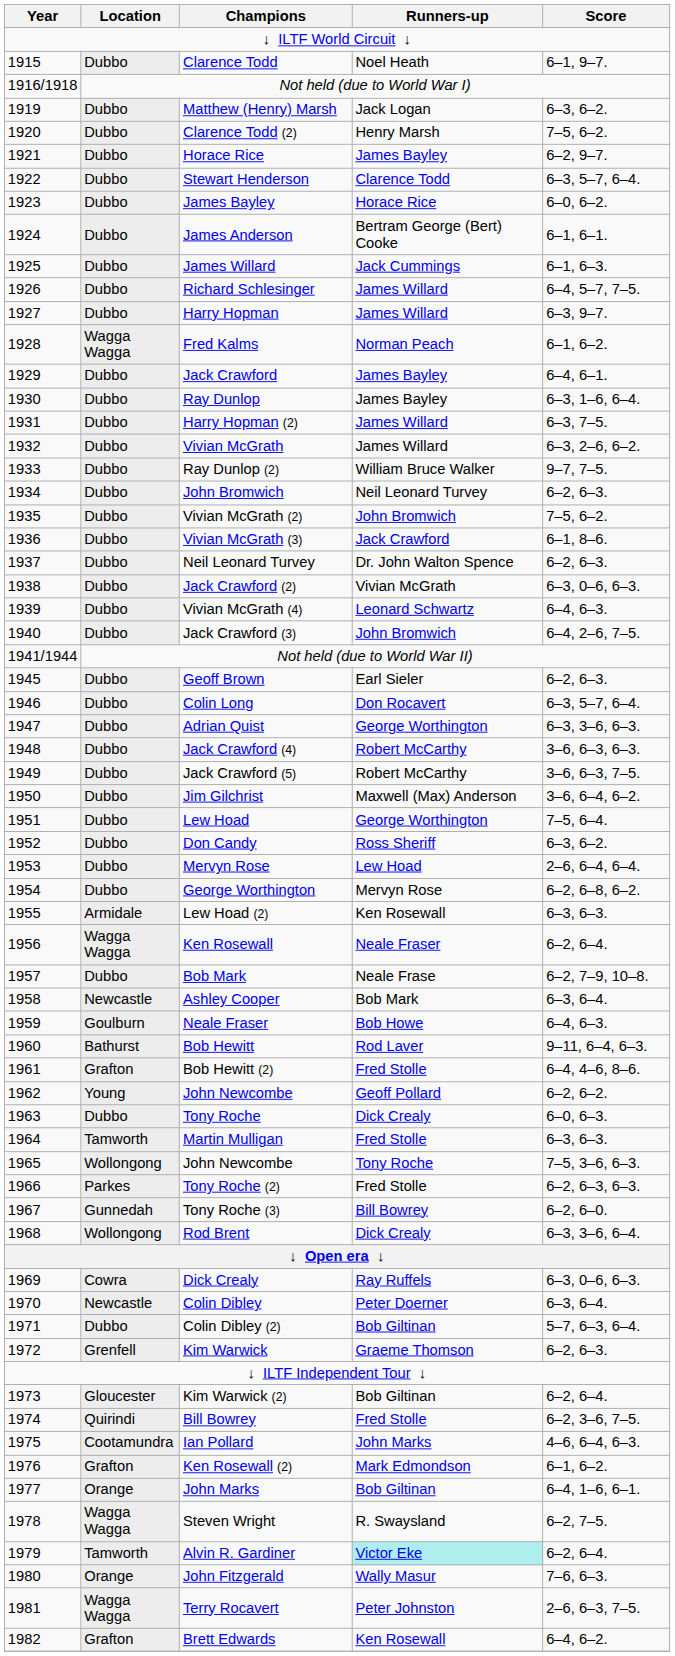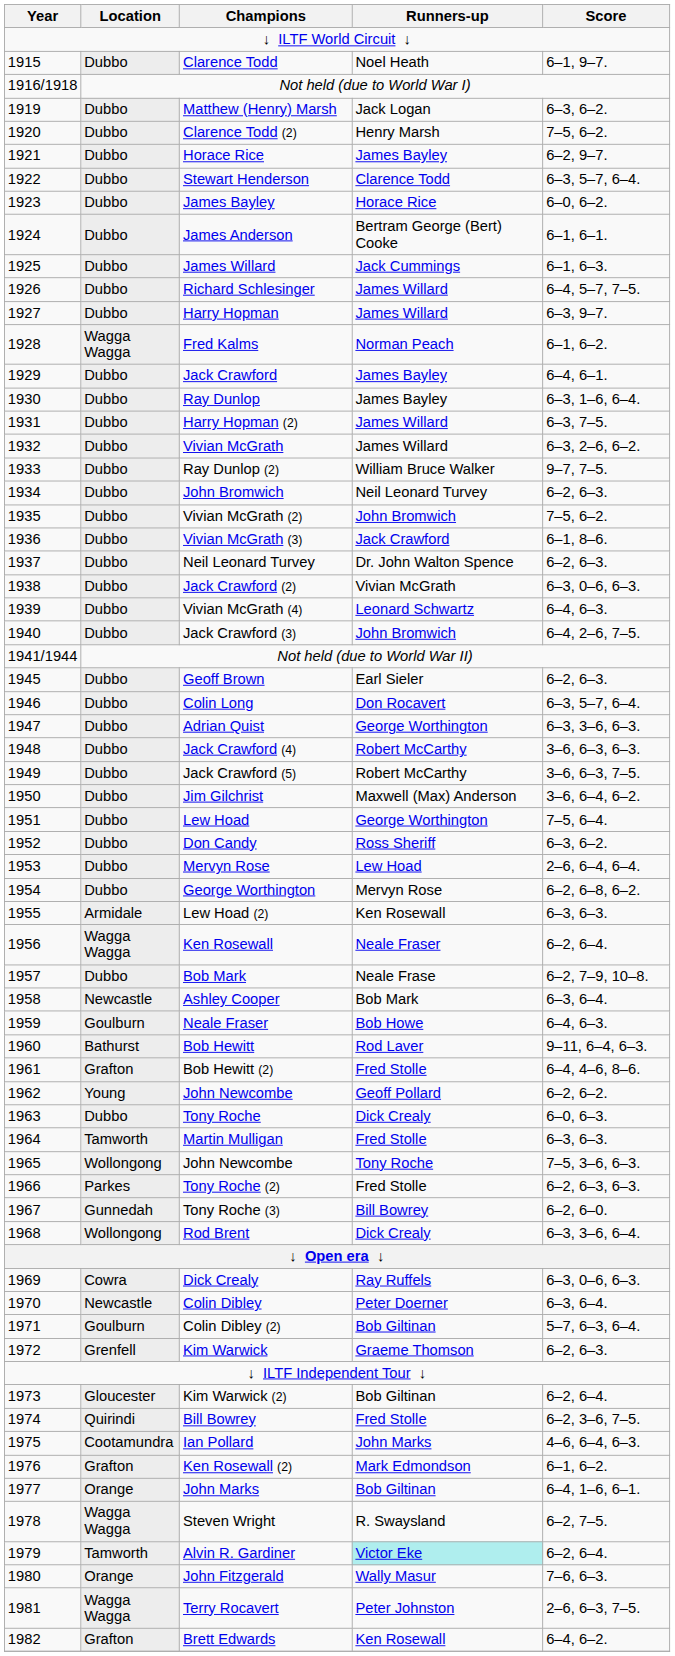Colin Dibley (2) | Location: Dubbo -> Goulburn
